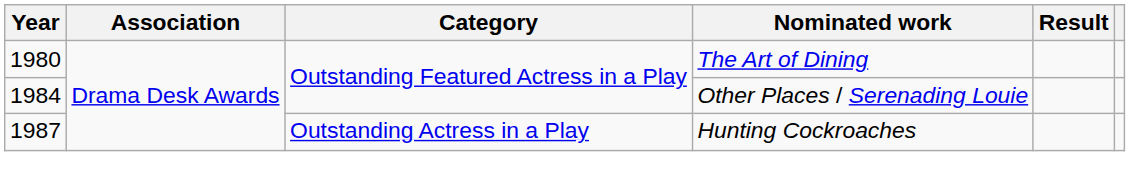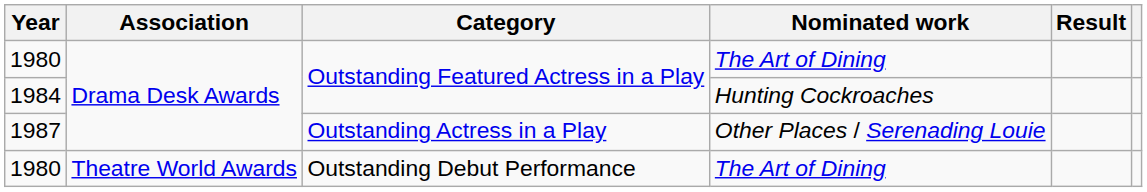1984 | Nominated work: Other Places / Serenading Louie -> Hunting Cockroaches
1987 | Nominated work: Hunting Cockroaches -> Other Places / Serenading Louie
+ row: 1980 | Theatre World Awards | Outstanding Debut Performance | The Art of Dining
